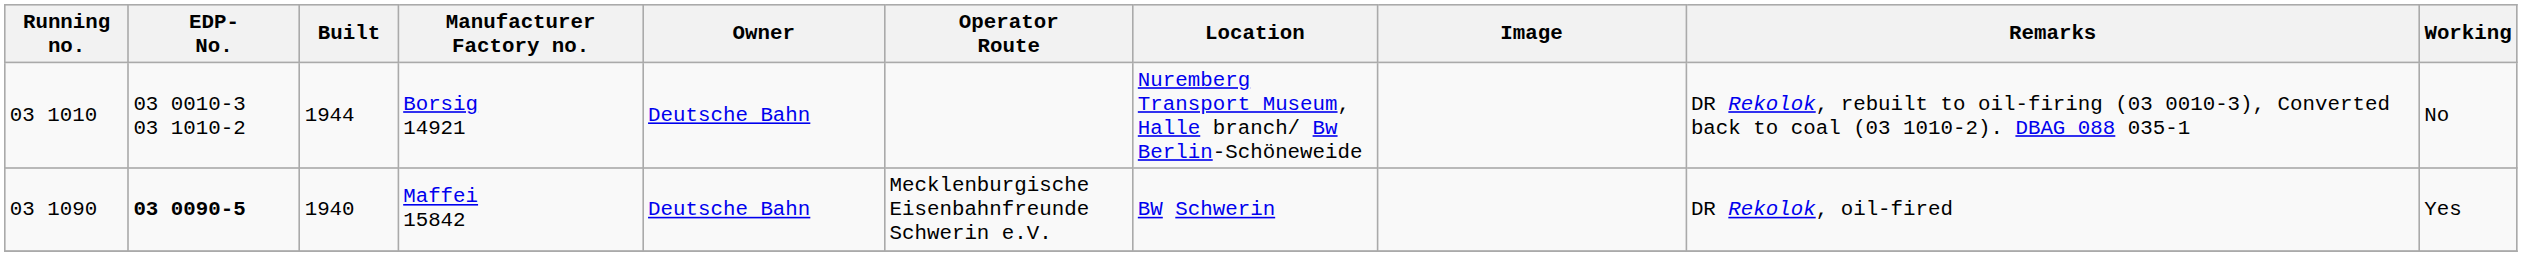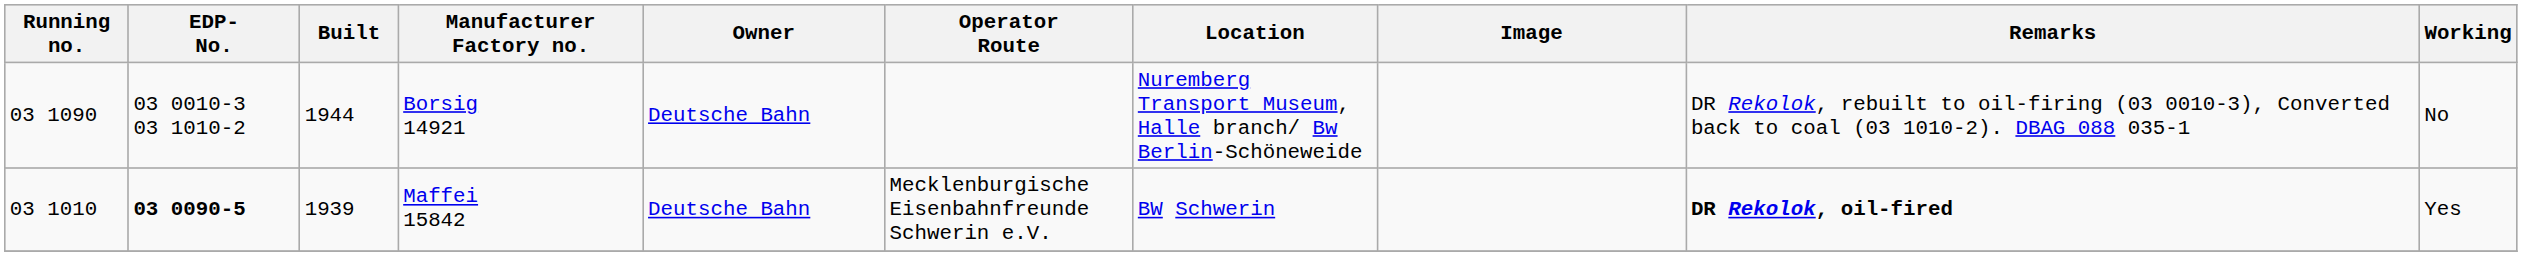Borsig 14921 | Running no.: 03 1010 -> 03 1090
Maffei 15842 | Running no.: 03 1090 -> 03 1010
Maffei 15842 | Built: 1940 -> 1939
Maffei 15842 | Remarks: normal -> bold
